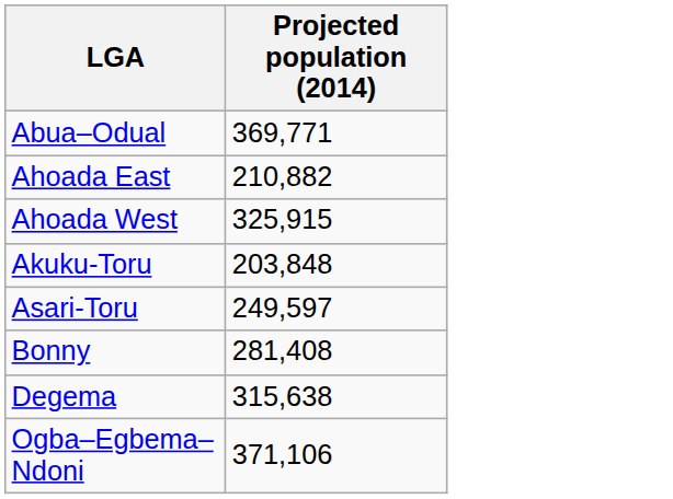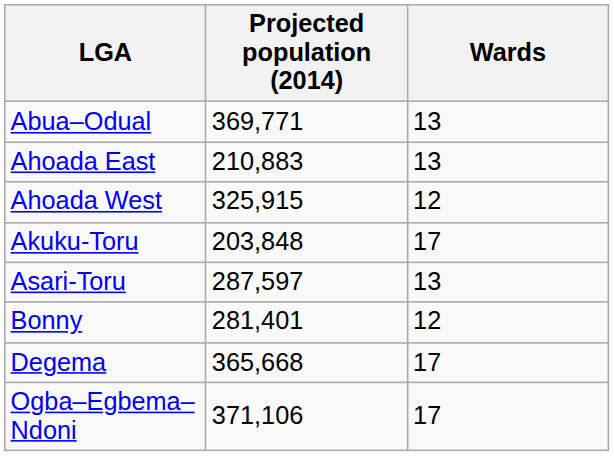+ column: Wards | 13 | 13 | 12 | 17 | 13 | 12 | 17 | 17
Ahoada East | Projected population (2014): 210,882 -> 210,883
Asari-Toru | Projected population (2014): 249,597 -> 287,597
Bonny | Projected population (2014): 281,408 -> 281,401
Degema | Projected population (2014): 315,638 -> 365,668
